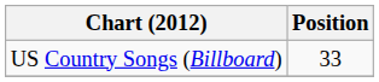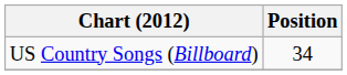US Country Songs (Billboard) | Position: 33 -> 34
